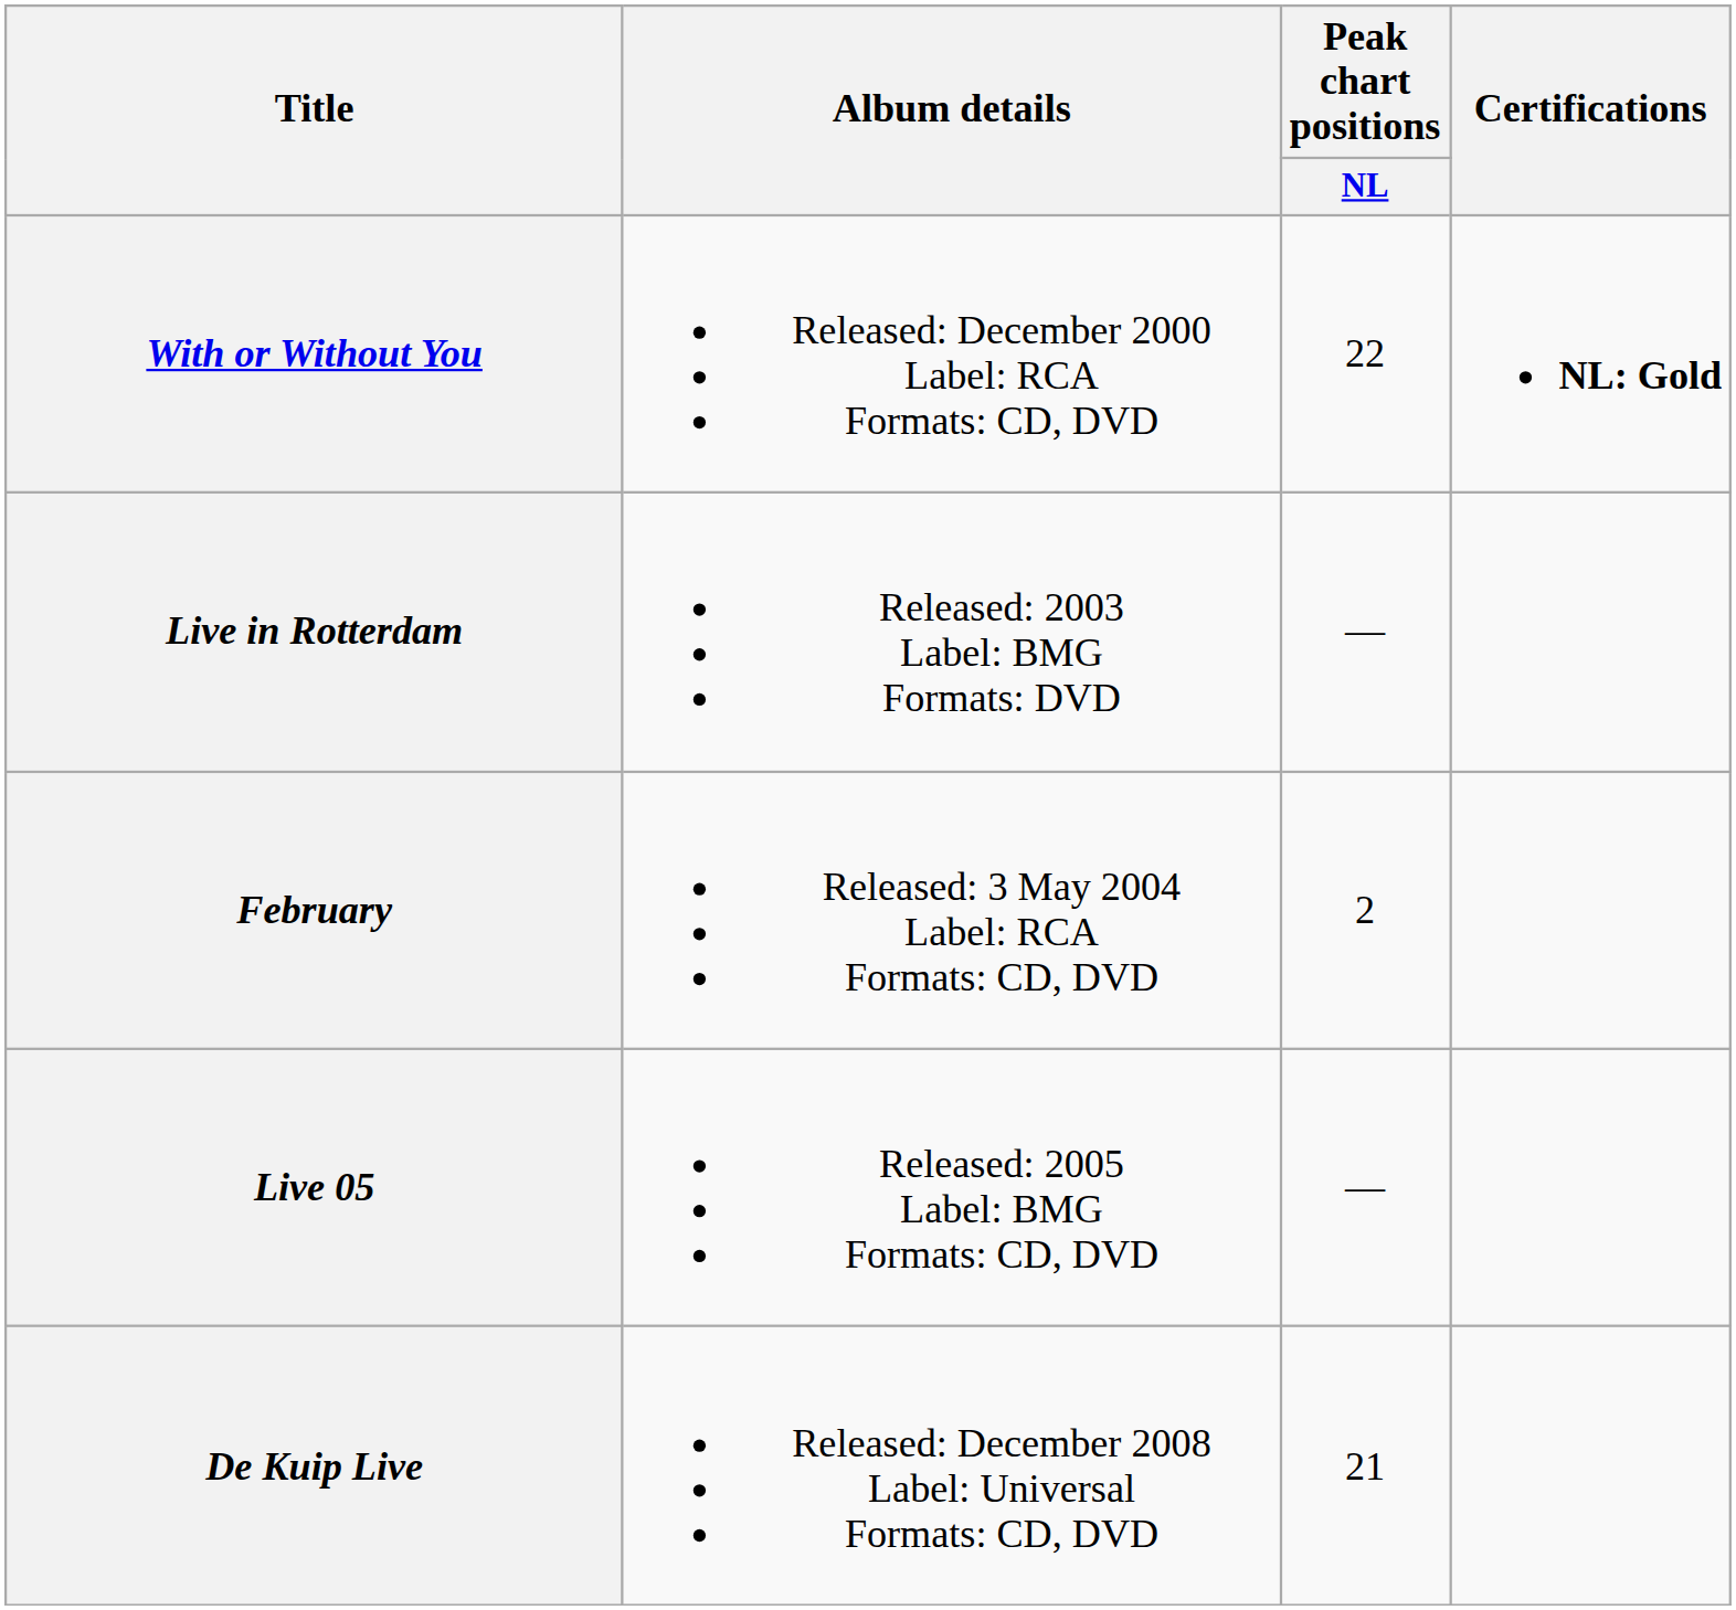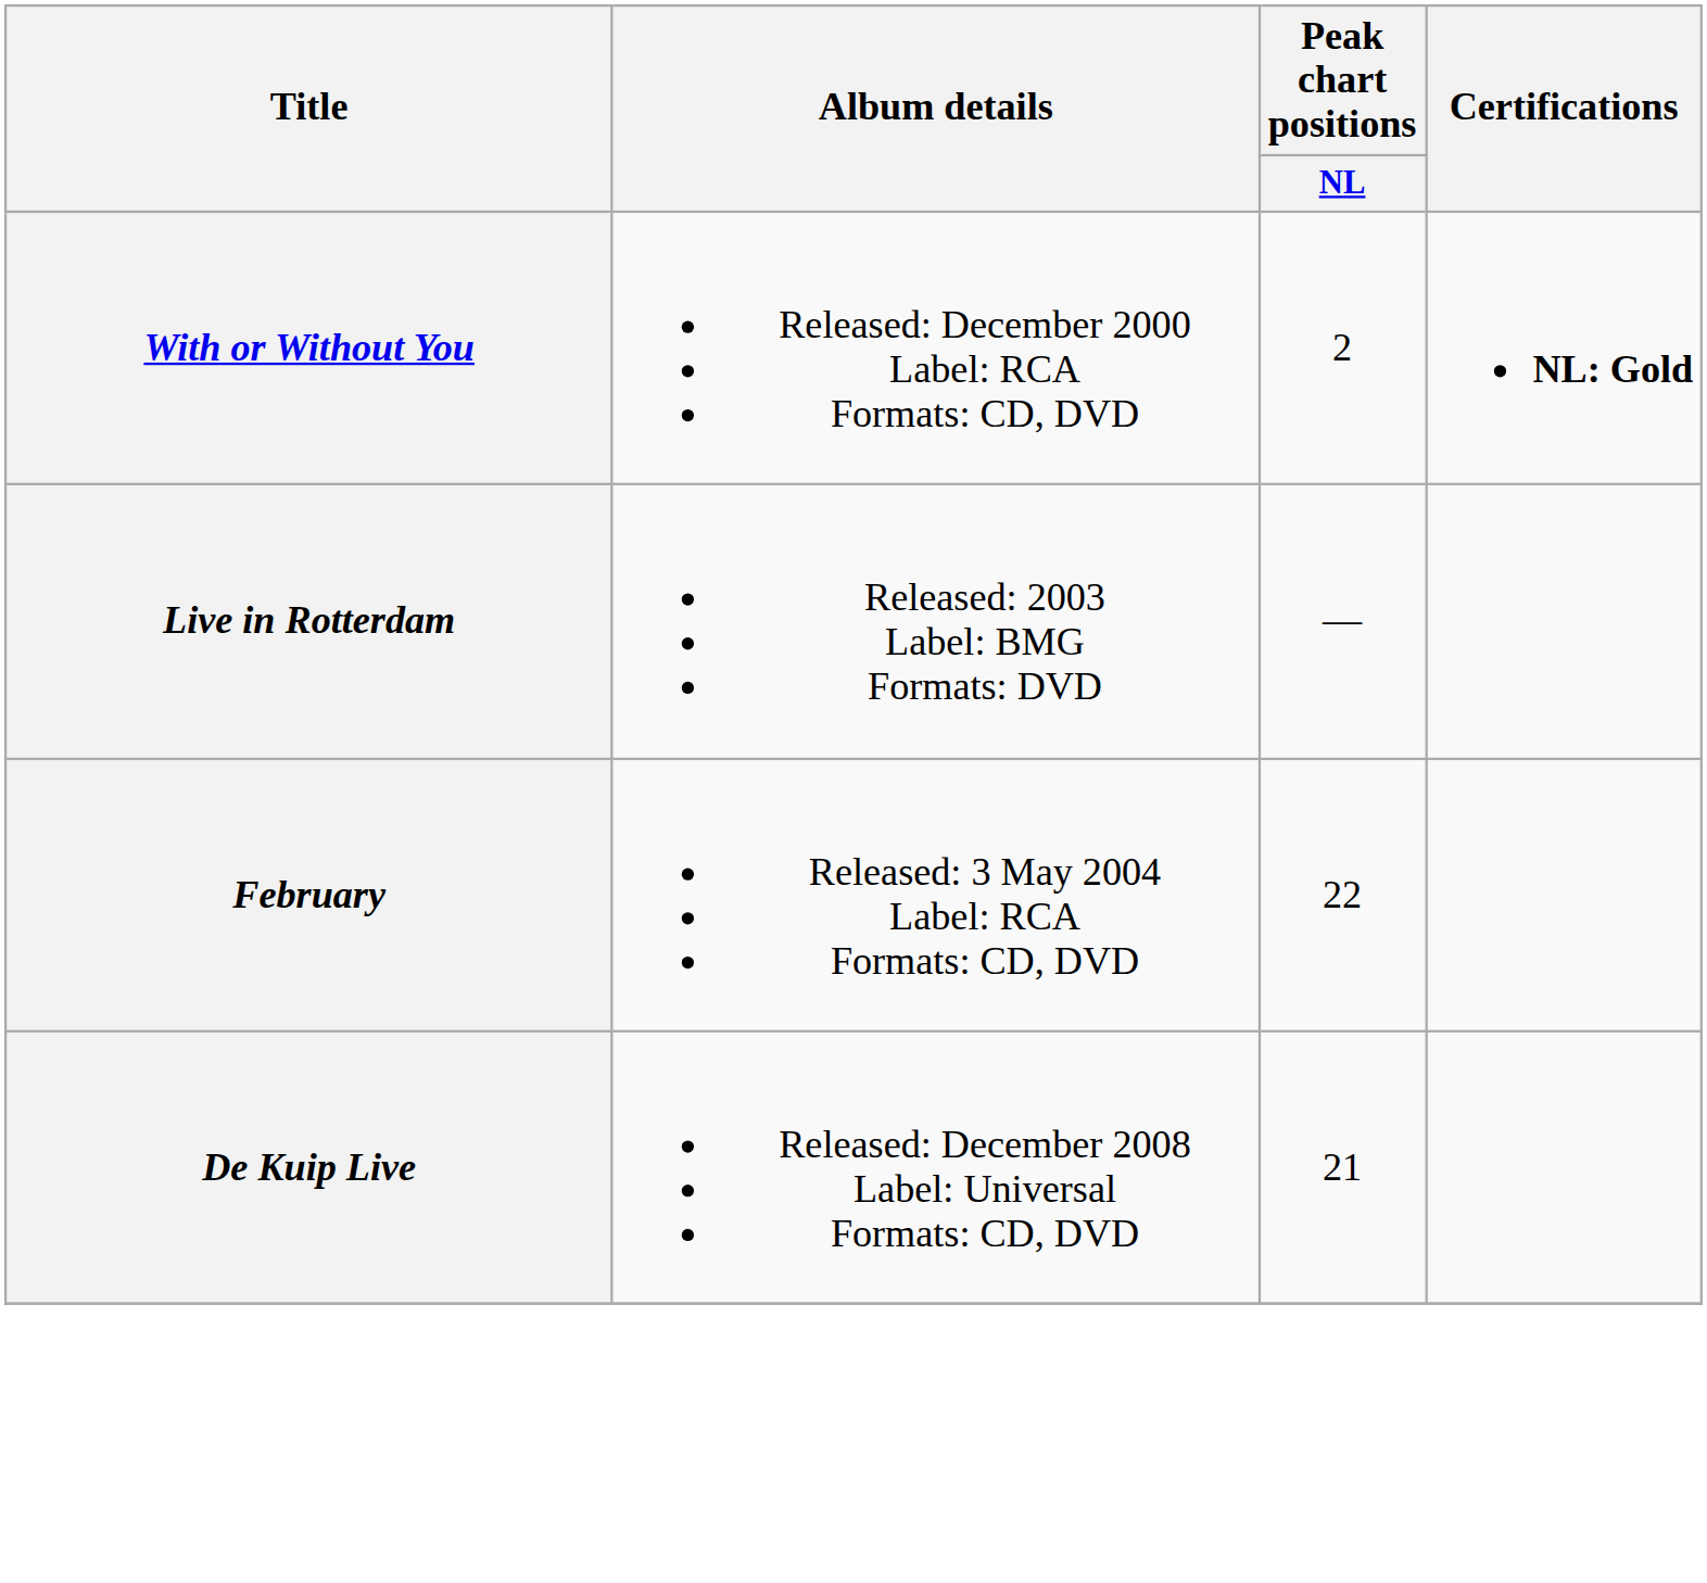With or Without You | Peak chart positions / NL: 22 -> 2
February | Peak chart positions / NL: 2 -> 22
- row: Live 05 | Released: 2005 Label: BMG Formats: CD, DVD | —
